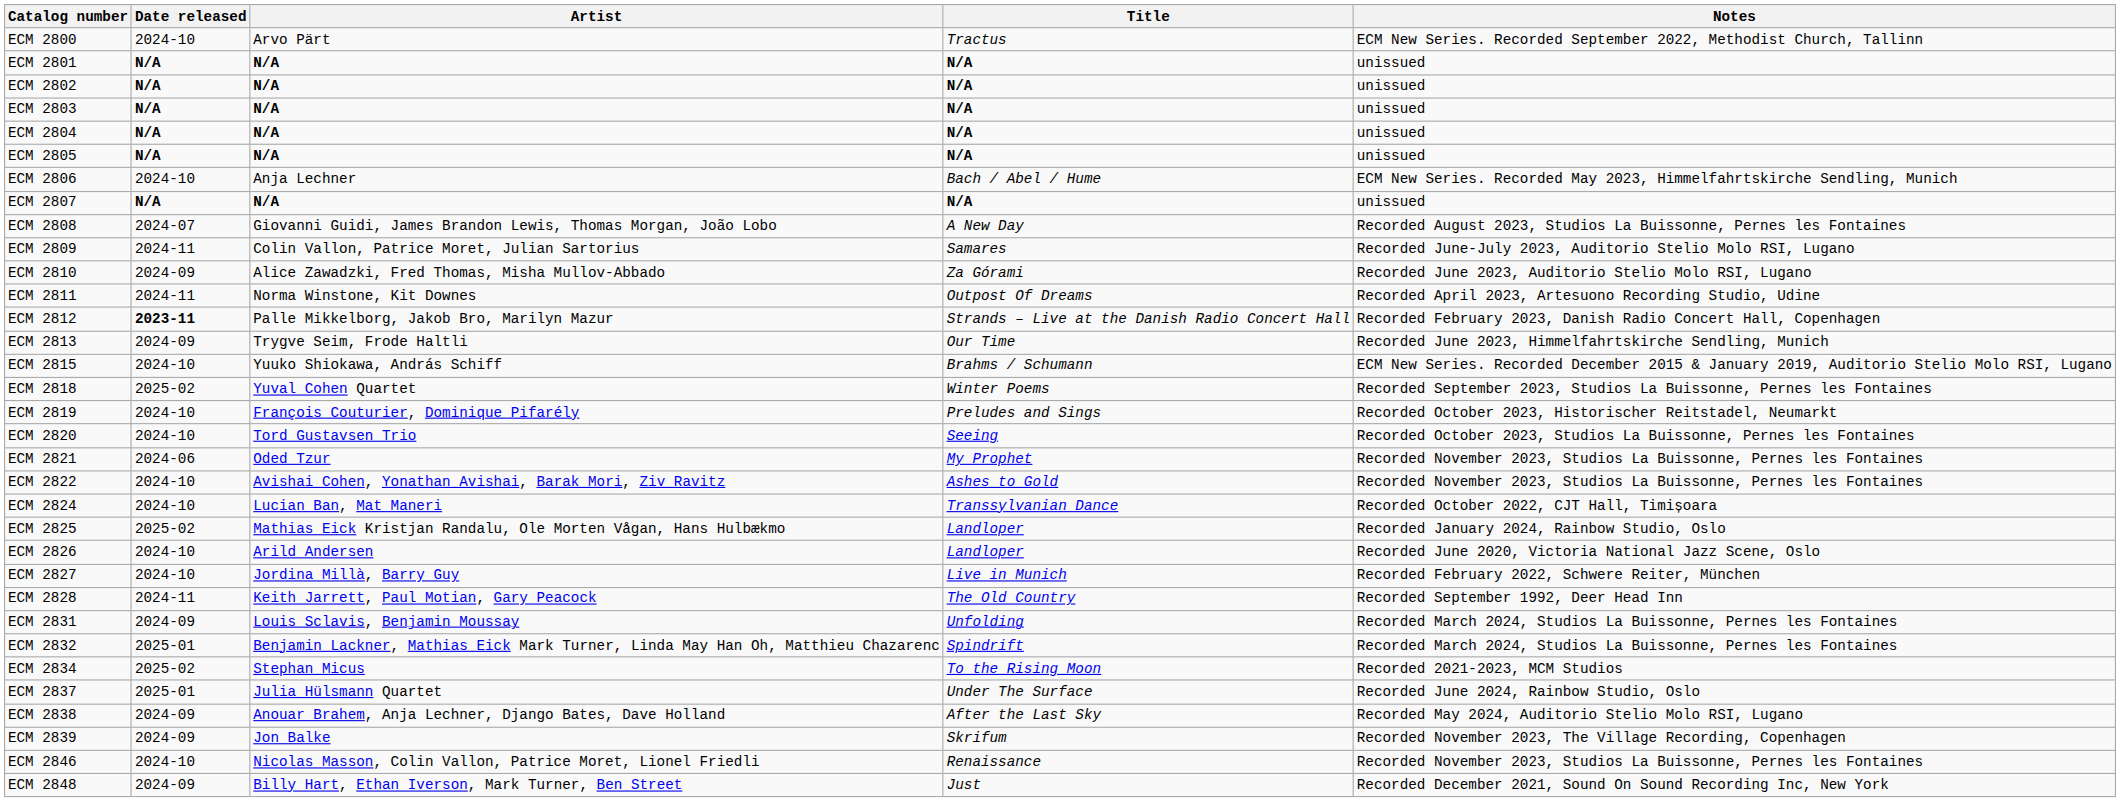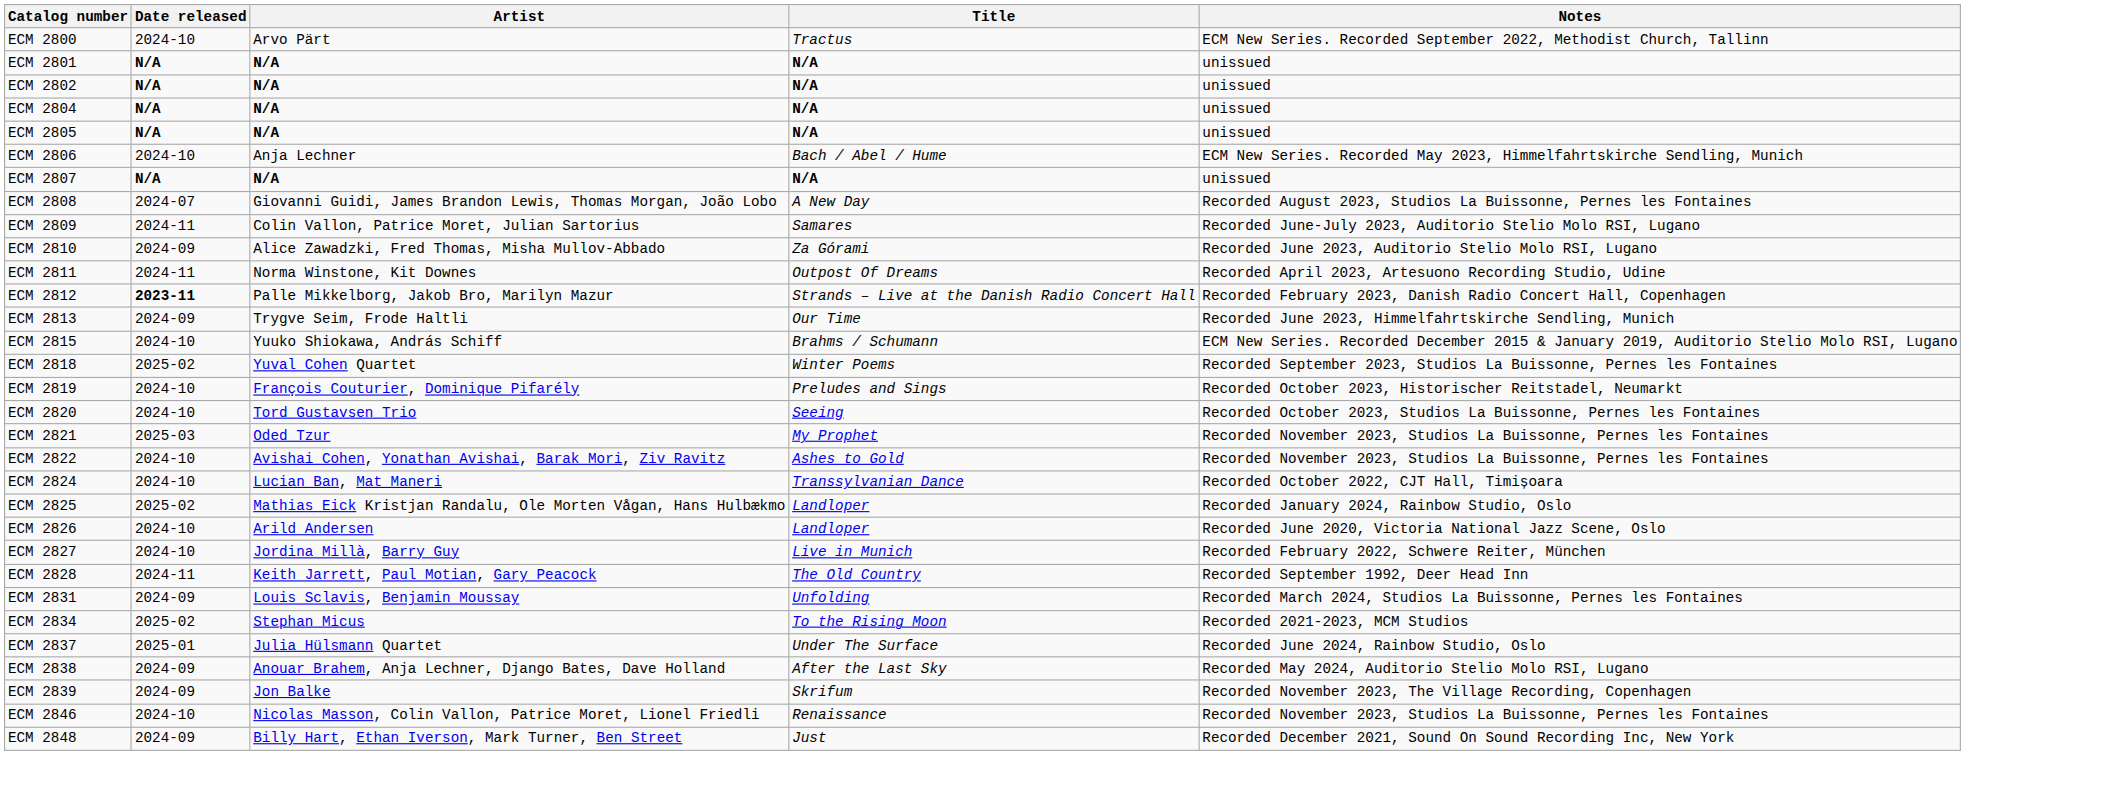- row: ECM 2803 | N/A | N/A | N/A | unissued
ECM 2821 | Date released: 2024-06 -> 2025-03
- row: ECM 2832 | 2025-01 | Benjamin Lackner, Mathias Eick Mark Turner, Linda May Han Oh, Matthieu Chazarenc | Spindrift | Recorded March 2024, Studios La Buissonne, Pernes les Fontaines
